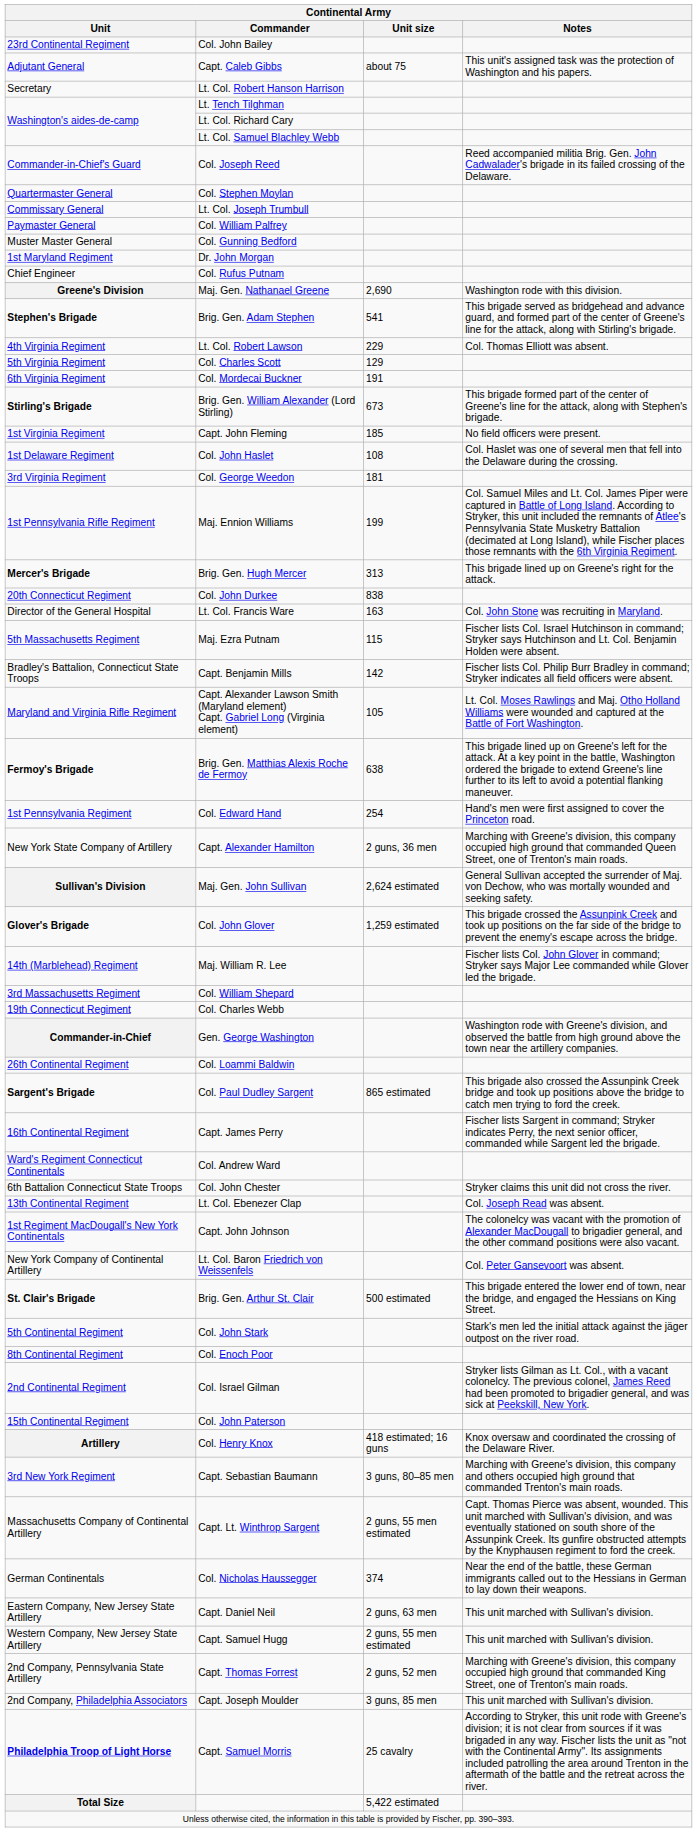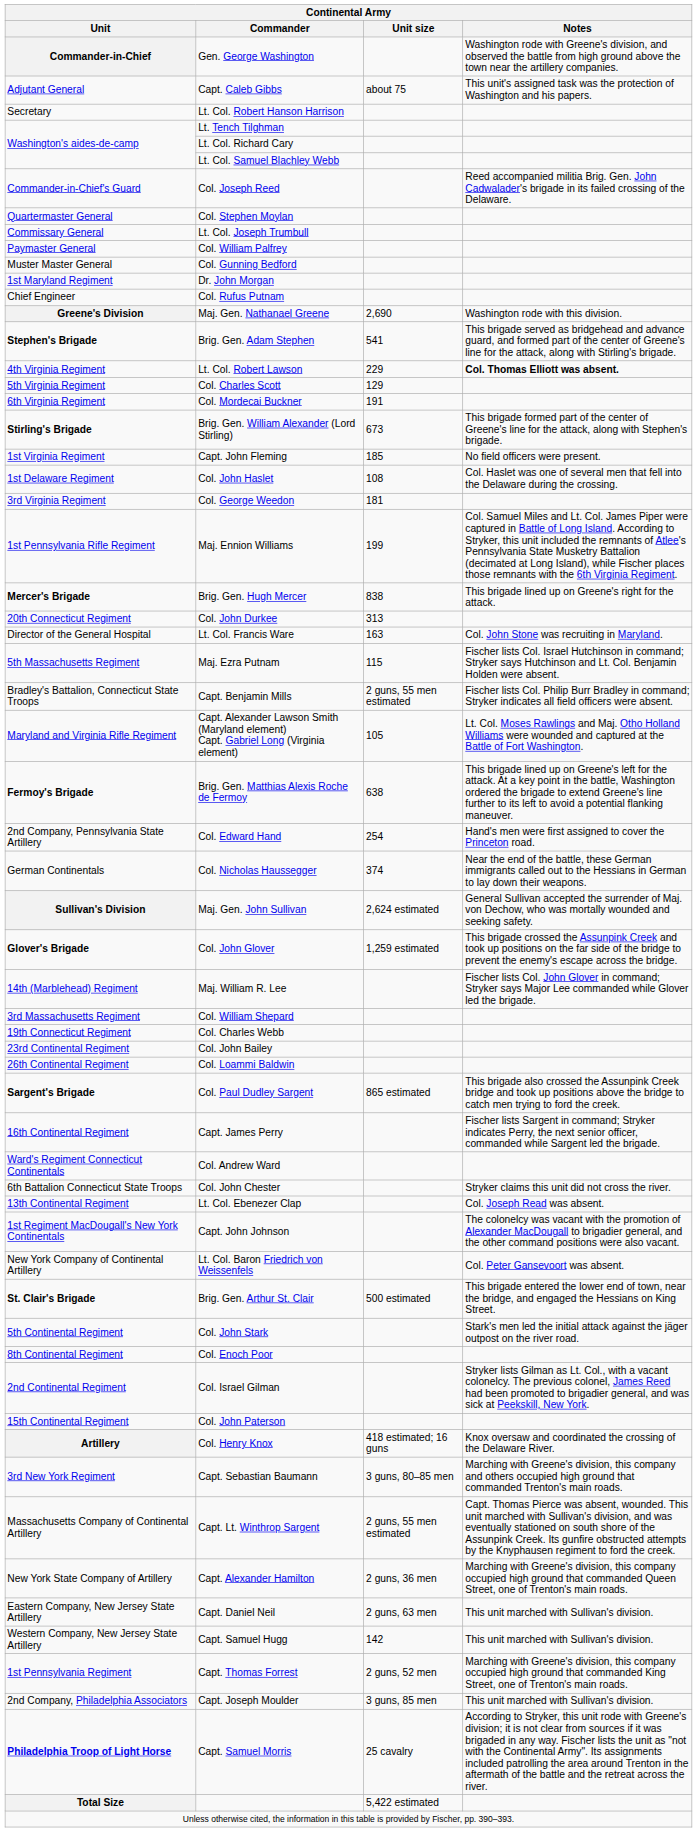rows swapped: Gen. George Washington <-> Col. John Bailey
Lt. Col. Robert Lawson | Notes: normal -> bold
Brig. Gen. Hugh Mercer | Unit size: 313 -> 838
Col. John Durkee | Unit size: 838 -> 313
Capt. Benjamin Mills | Unit size: 142 -> 2 guns, 55 men estimated
Col. Edward Hand | Unit: 1st Pennsylvania Regiment -> 2nd Company, Pennsylvania State Artillery
rows swapped: Col. Nicholas Haussegger <-> Capt. Alexander Hamilton
Capt. Samuel Hugg | Unit size: 2 guns, 55 men estimated -> 142
Capt. Thomas Forrest | Unit: 2nd Company, Pennsylvania State Artillery -> 1st Pennsylvania Regiment
